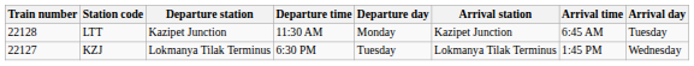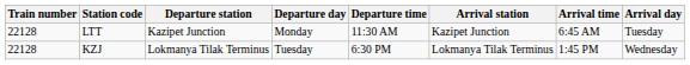columns swapped: Departure time <-> Departure day
KZJ | Train number: 22127 -> 22128
